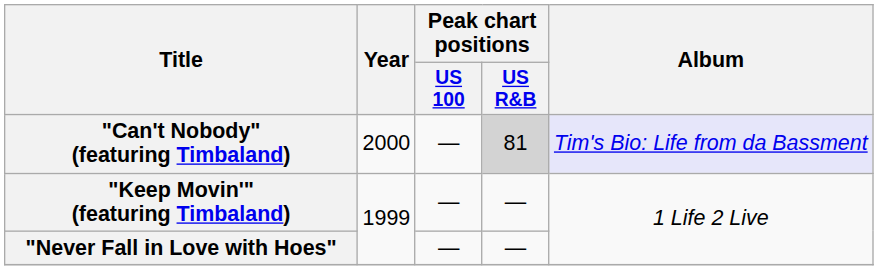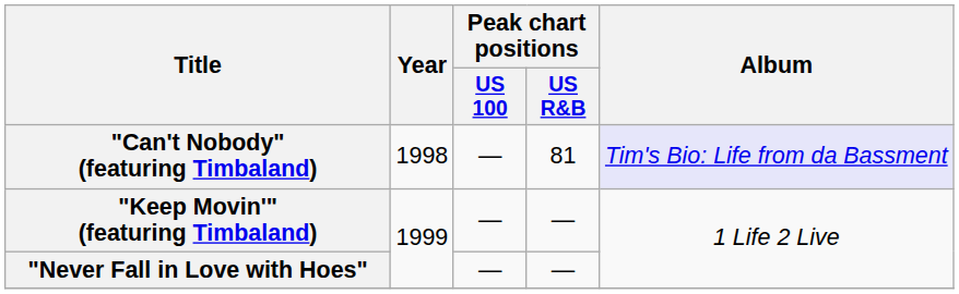"Can't Nobody" (featuring Timbaland) | Year: 2000 -> 1998
"Can't Nobody" (featuring Timbaland) | Peak chart positions / US R&B: lightgrey background -> no background
